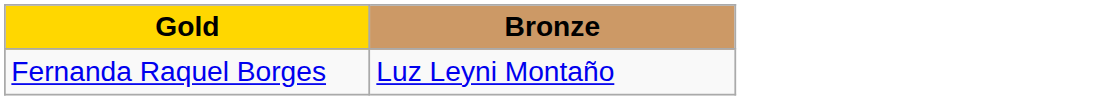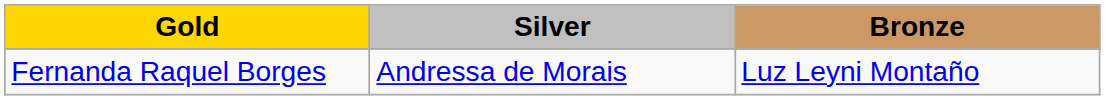+ column: Silver | Andressa de Morais
